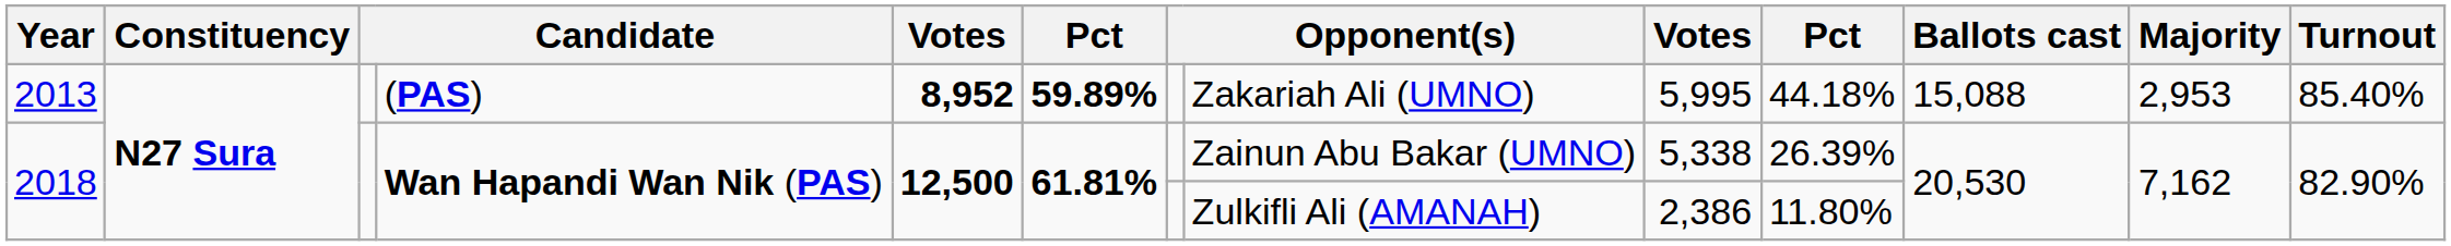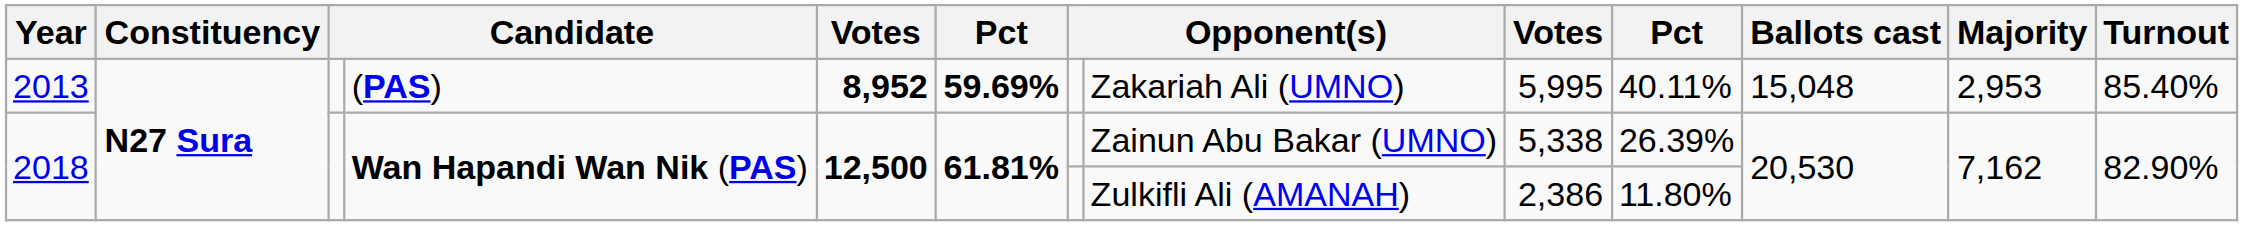2013 | column 6: 59.89% -> 59.69%
2013 | column 10: 44.18% -> 40.11%
2013 | Ballots cast: 15,088 -> 15,048
